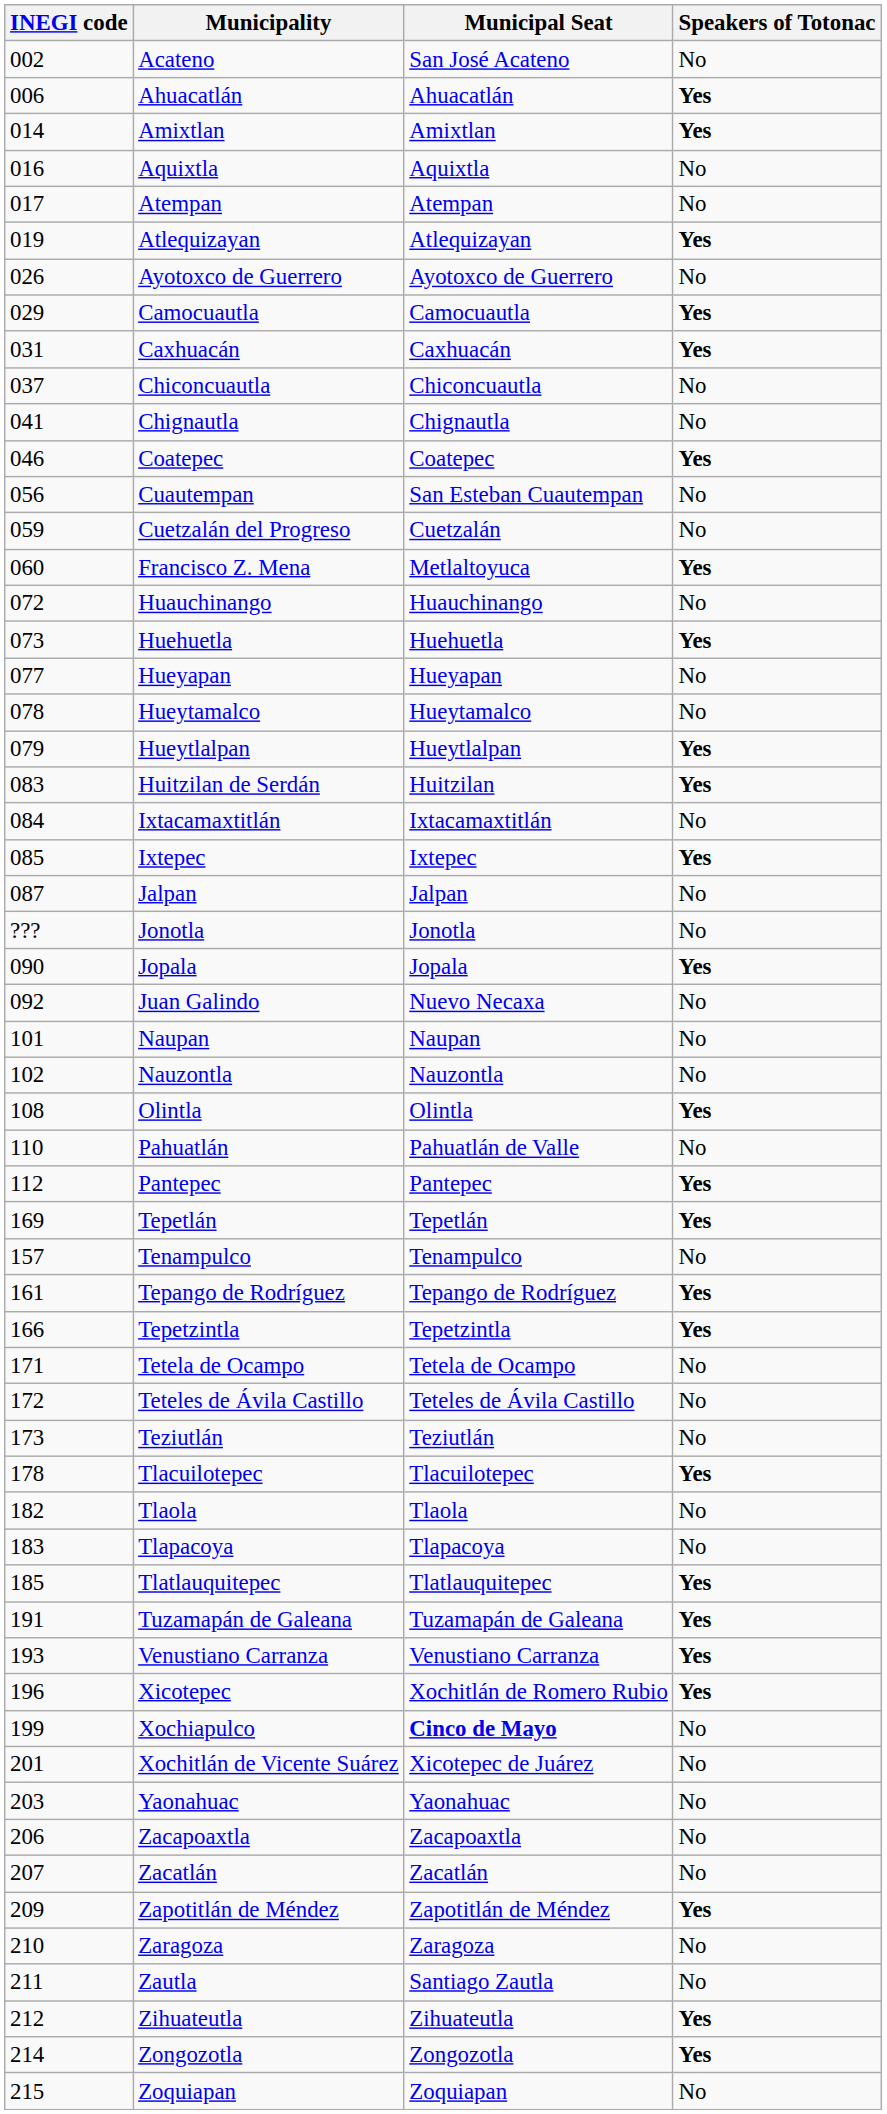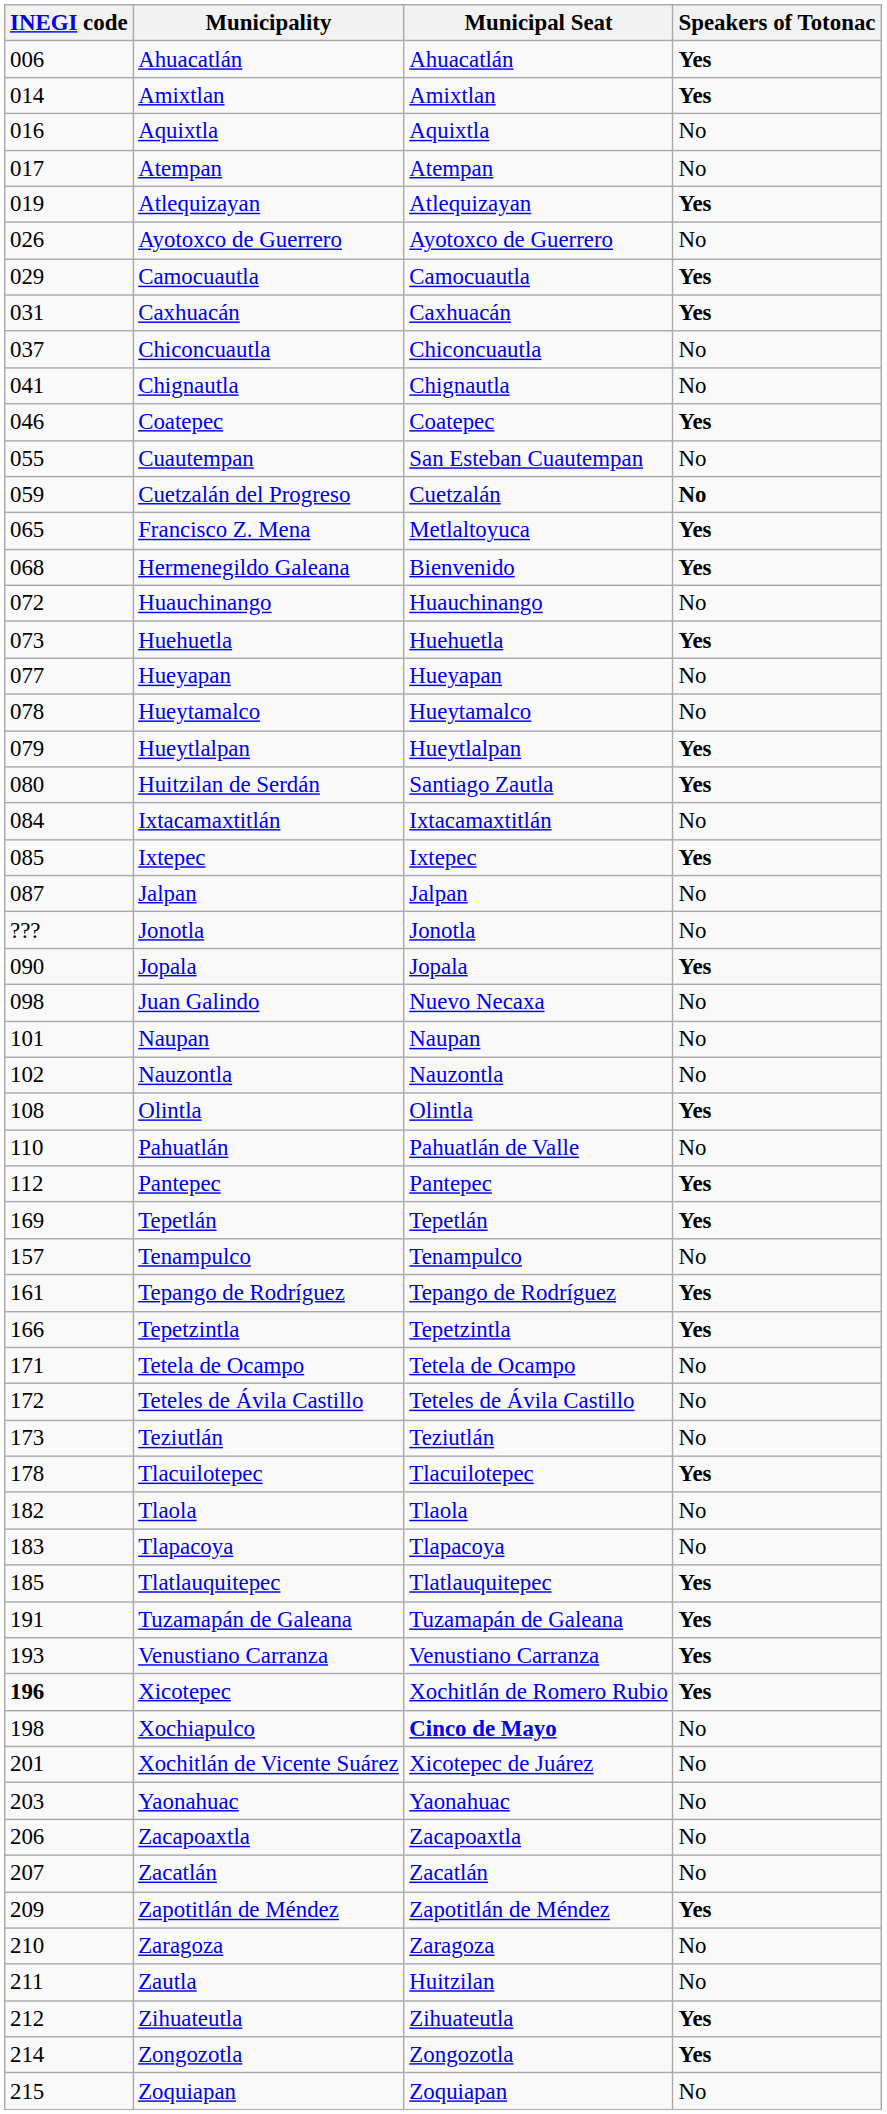- row: 002 | Acateno | San José Acateno | No
Cuautempan | INEGI code: 056 -> 055
Cuetzalán del Progreso | Speakers of Totonac: normal -> bold
Francisco Z. Mena | INEGI code: 060 -> 065
+ row: 068 | Hermenegildo Galeana | Bienvenido | Yes
Huitzilan de Serdán | INEGI code: 083 -> 080
Huitzilan de Serdán | Municipal Seat: Huitzilan -> Santiago Zautla
Juan Galindo | INEGI code: 092 -> 098
Xicotepec | INEGI code: normal -> bold
Xochiapulco | INEGI code: 199 -> 198
Zautla | Municipal Seat: Santiago Zautla -> Huitzilan
